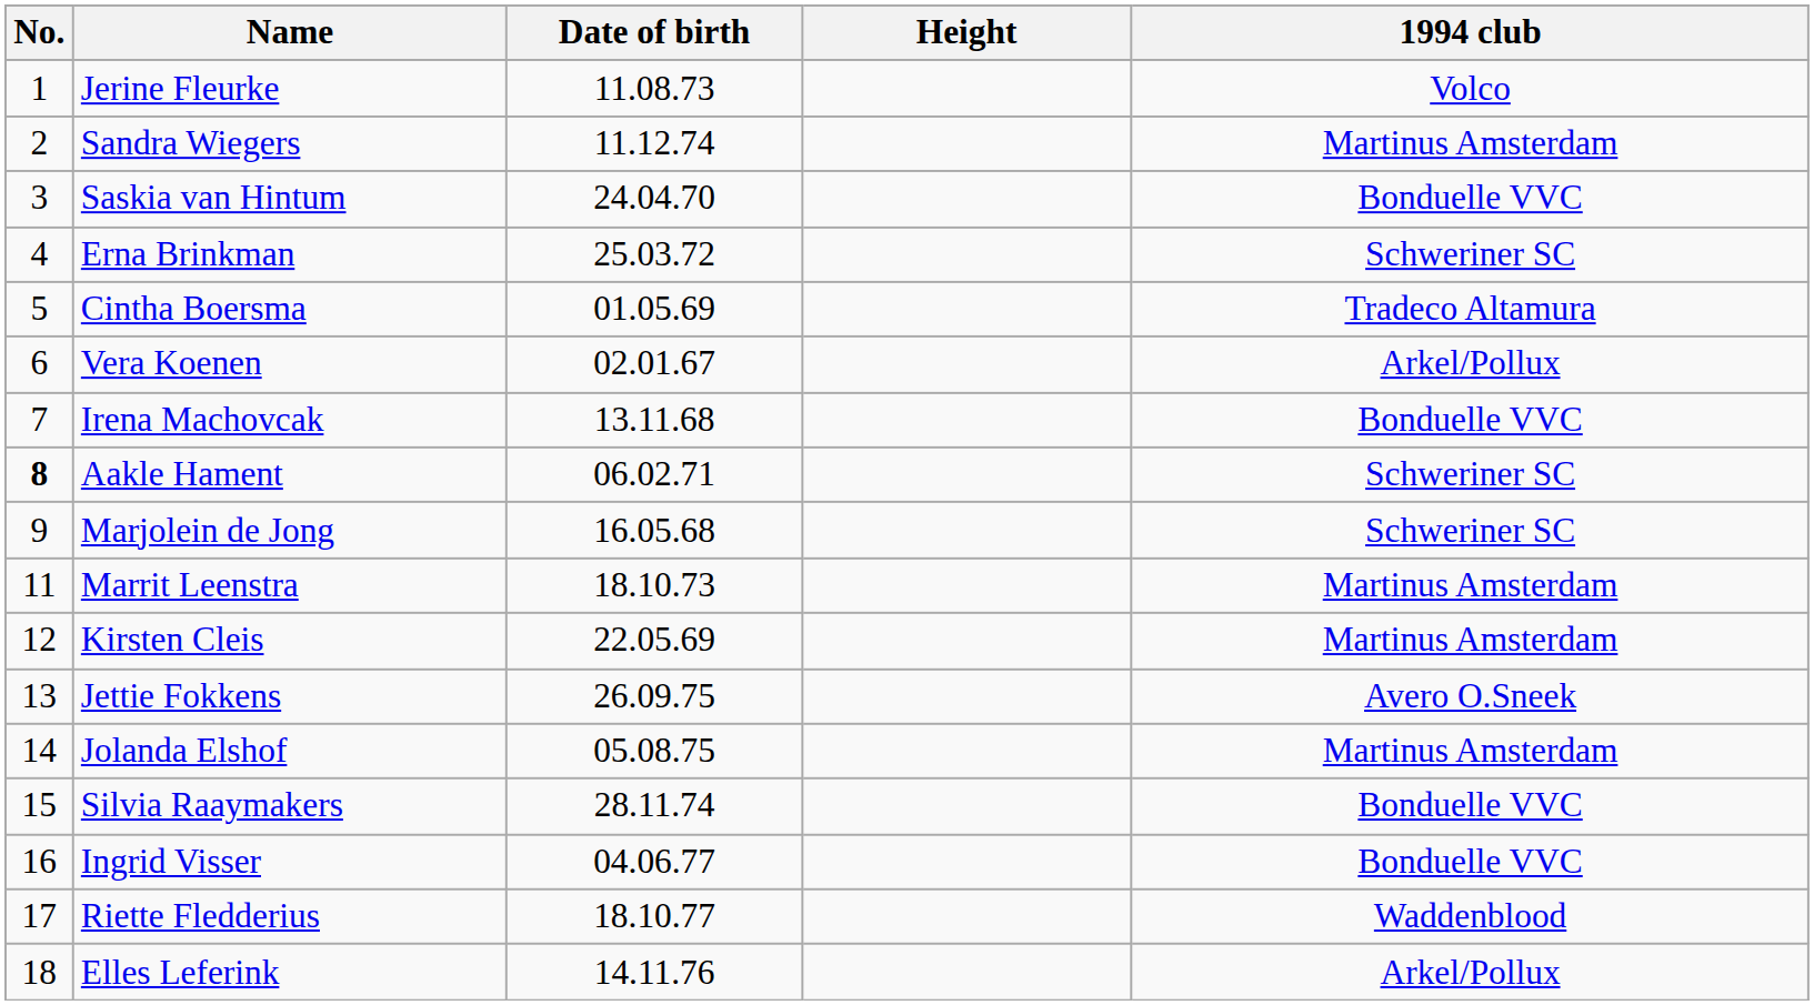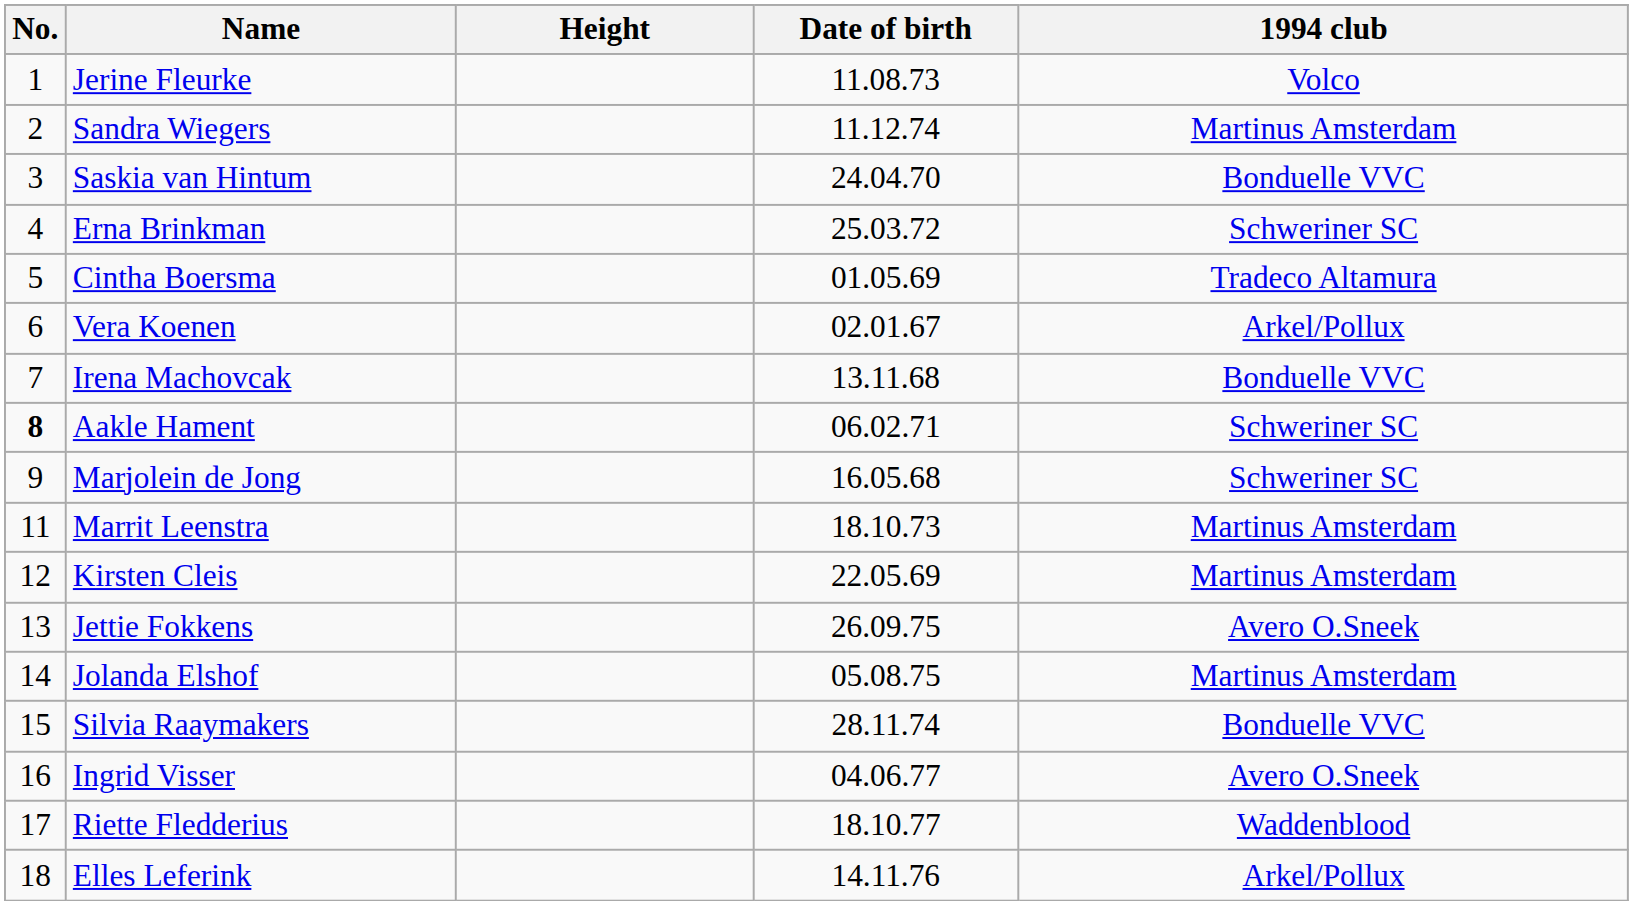columns swapped: Date of birth <-> Height
Ingrid Visser | 1994 club: Bonduelle VVC -> Avero O.Sneek
